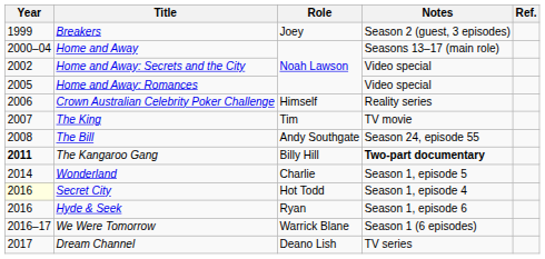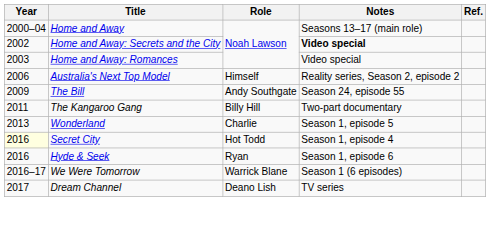- row: 1999 | Breakers | Joey | Season 2 (guest, 3 episodes)
Home and Away: Secrets and the City | Notes: normal -> bold
Home and Away: Romances | Year: 2005 -> 2003
- row: 2006 | Crown Australian Celebrity Poker Challenge | Himself | Reality series
+ row: 2006 | Australia's Next Top Model | Himself | Reality series, Season 2, episode 2
- row: 2007 | The King | Tim | TV movie
The Bill | Year: 2008 -> 2009
The Kangaroo Gang | Year: bold -> normal
The Kangaroo Gang | Notes: bold -> normal
Wonderland | Year: 2014 -> 2013
